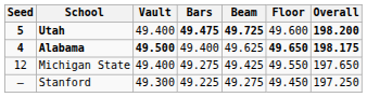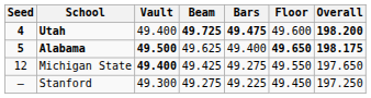columns swapped: Bars <-> Beam
Utah | Seed: 5 -> 4
Alabama | Seed: 4 -> 5
Michigan State | Vault: normal -> bold
